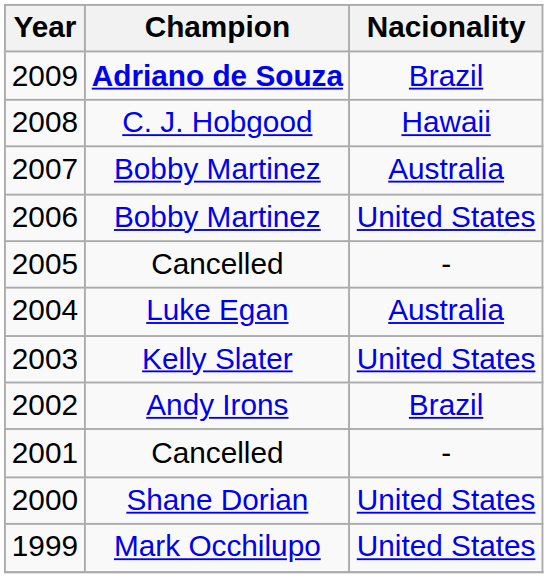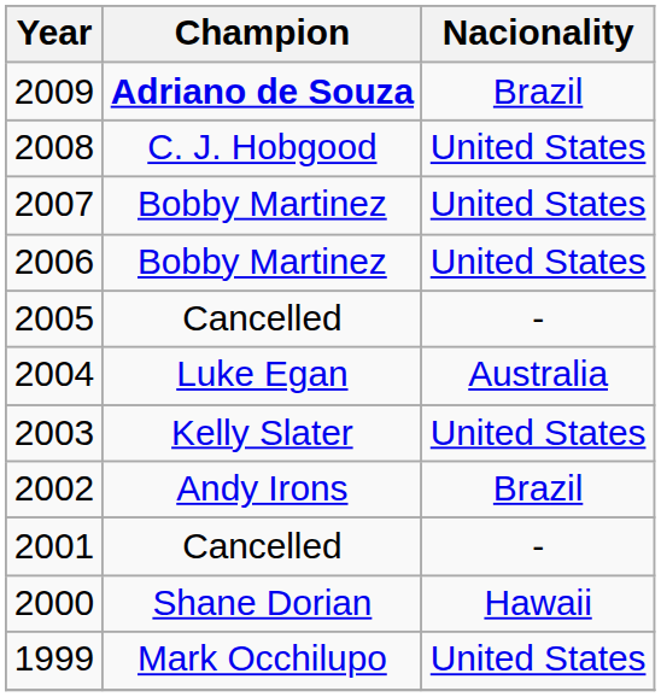2008 | Nacionality: Hawaii -> United States
2007 | Nacionality: Australia -> United States
2000 | Nacionality: United States -> Hawaii
